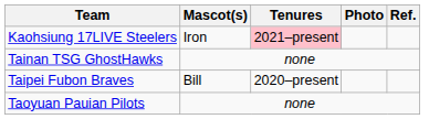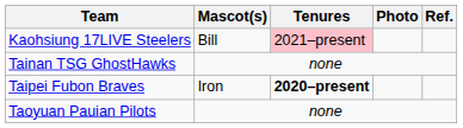Kaohsiung 17LIVE Steelers | Mascot(s): Iron -> Bill
Taipei Fubon Braves | Mascot(s): Bill -> Iron
Taipei Fubon Braves | Tenures: normal -> bold
